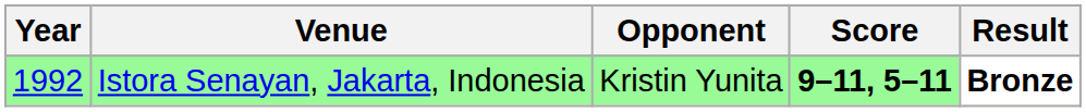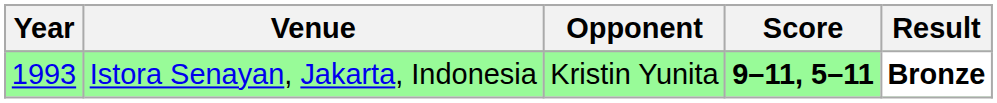Istora Senayan, Jakarta, Indonesia | Year: 1992 -> 1993
